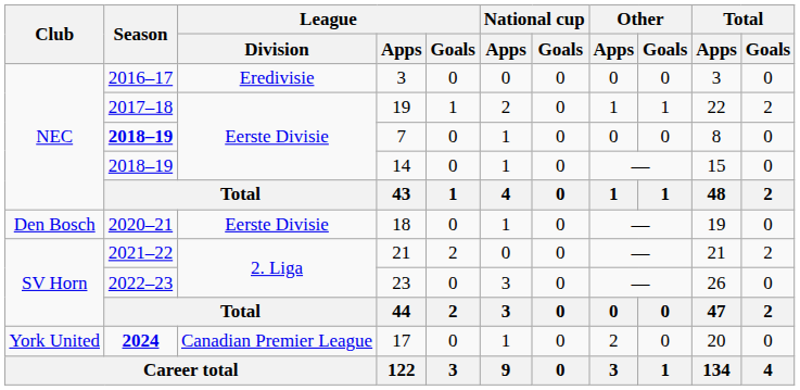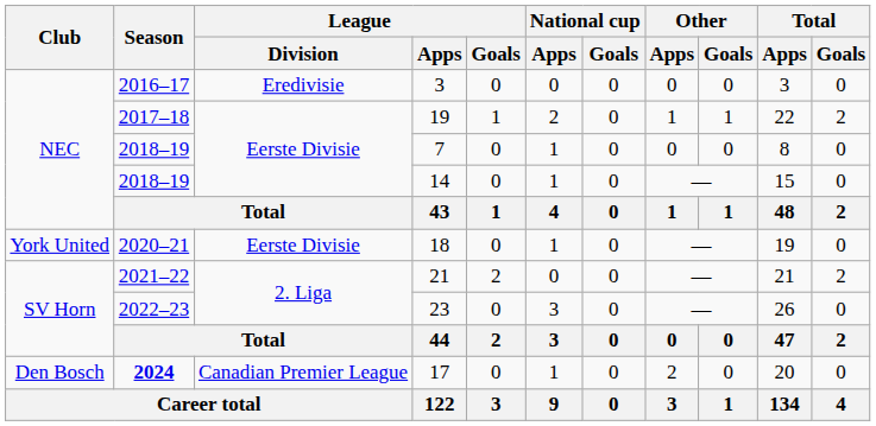7 | Season: bold -> normal
18 | Club: Den Bosch -> York United
17 | Club: York United -> Den Bosch
